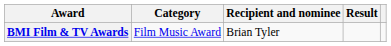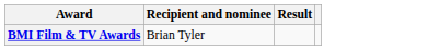- column: Category | Film Music Award
